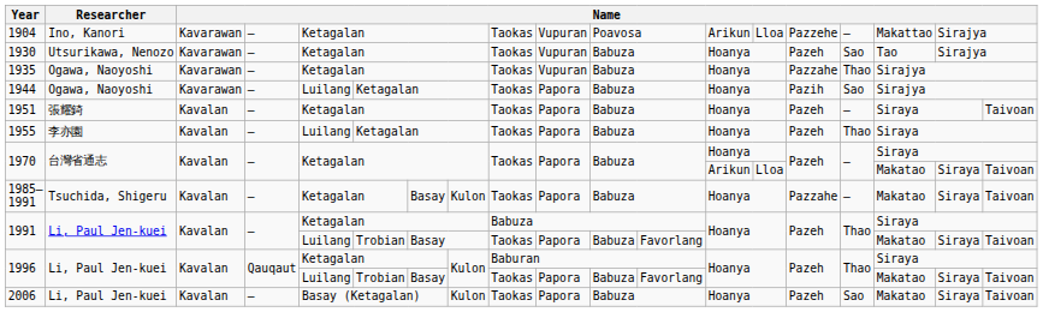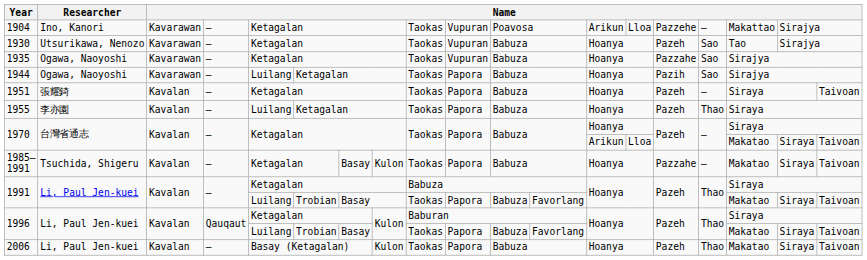1935 | column 16: Thao -> Sao
2006 | column 16: Sao -> Thao
